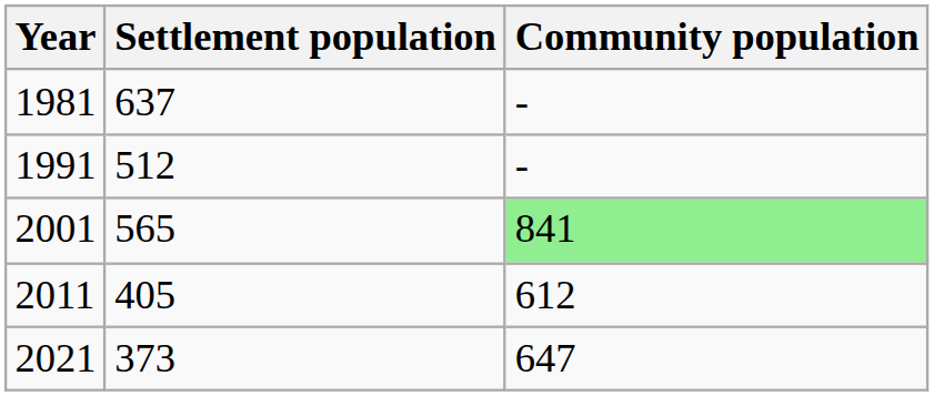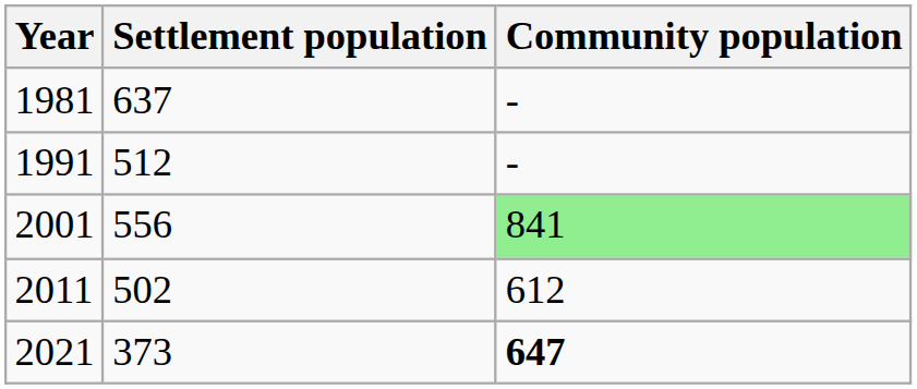2001 | Settlement population: 565 -> 556
2011 | Settlement population: 405 -> 502
2021 | Community population: normal -> bold
